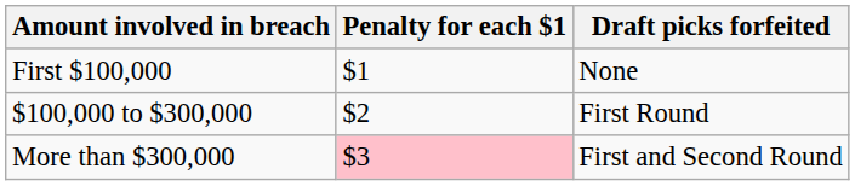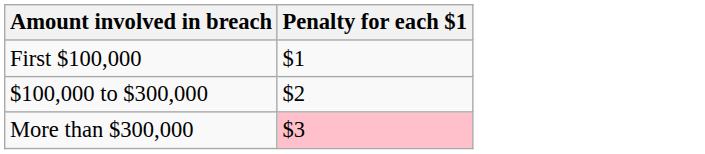- column: Draft picks forfeited | None | First Round | First and Second Round
